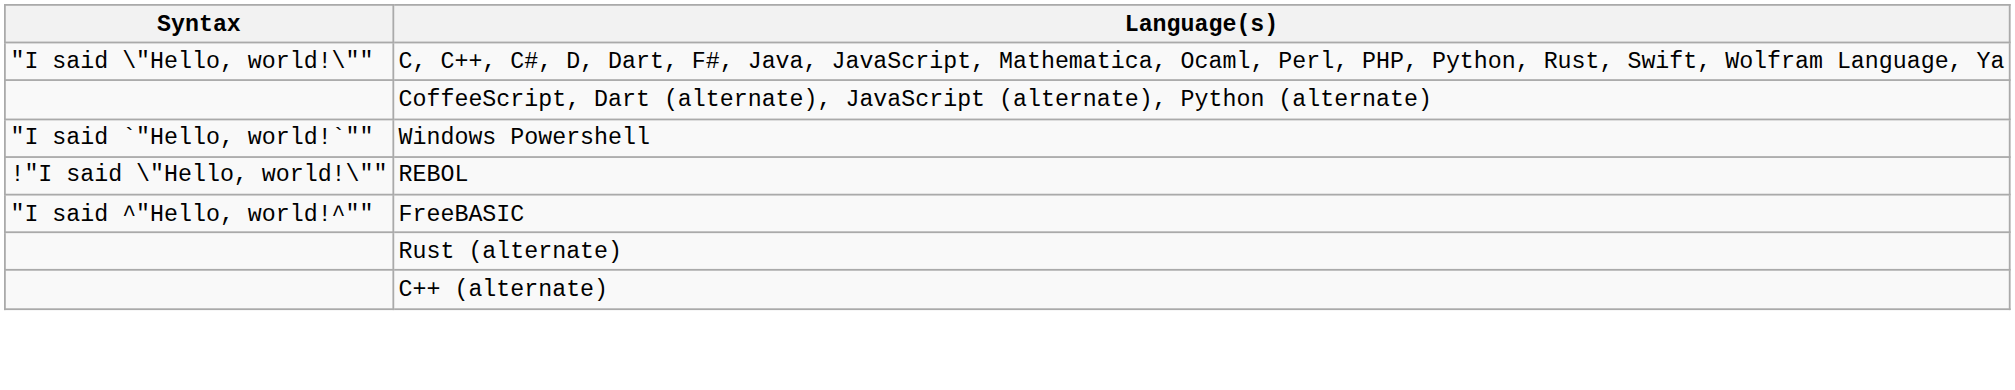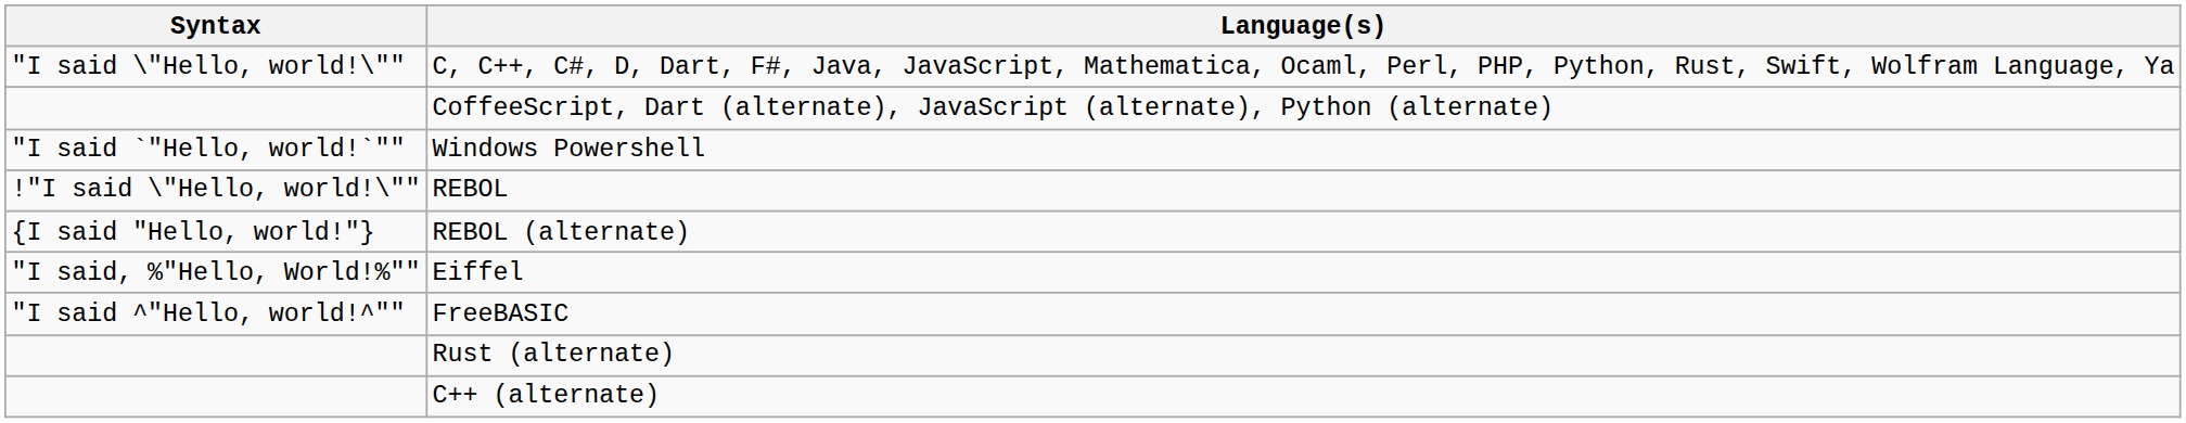+ row: {I said "Hello, world!"} | REBOL (alternate)
+ row: "I said, %"Hello, World!%"" | Eiffel
